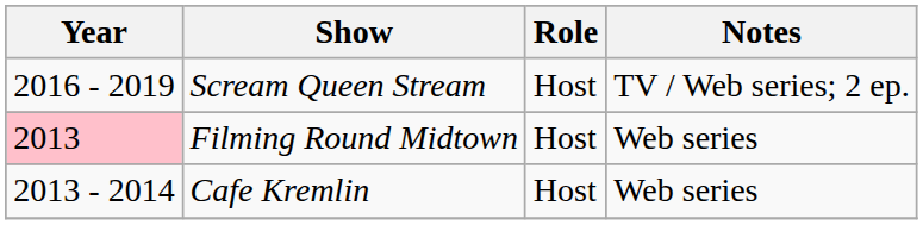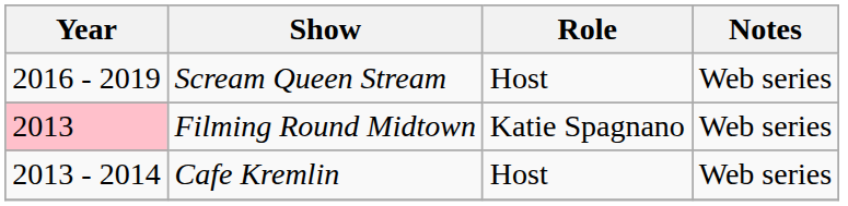Scream Queen Stream | Notes: TV / Web series; 2 ep. -> Web series
Filming Round Midtown | Role: Host -> Katie Spagnano
